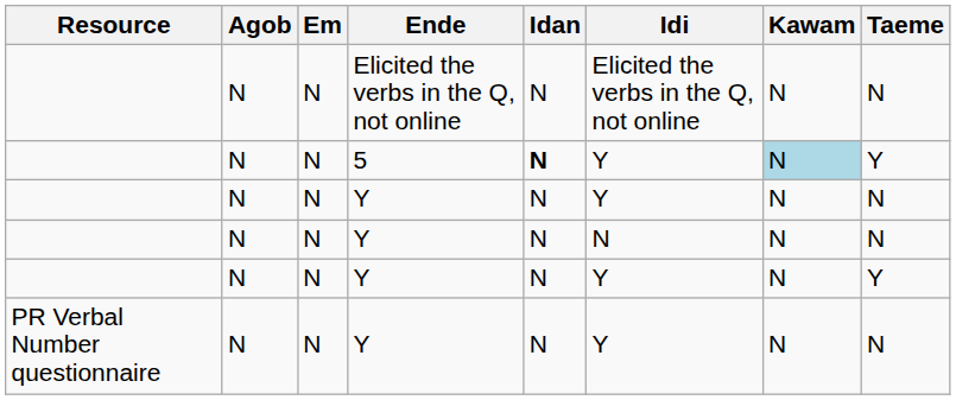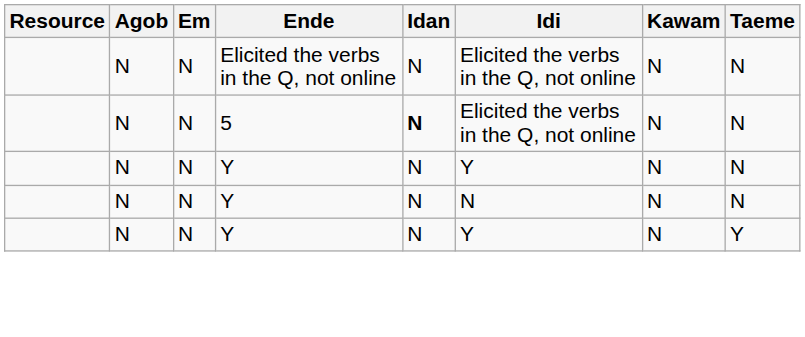5 | Idi: Y -> Elicited the verbs in the Q, not online
5 | Kawam: lightblue background -> no background
5 | Taeme: Y -> N
- row: PR Verbal Number questionnaire | N | N | Y | N | Y | N | N
